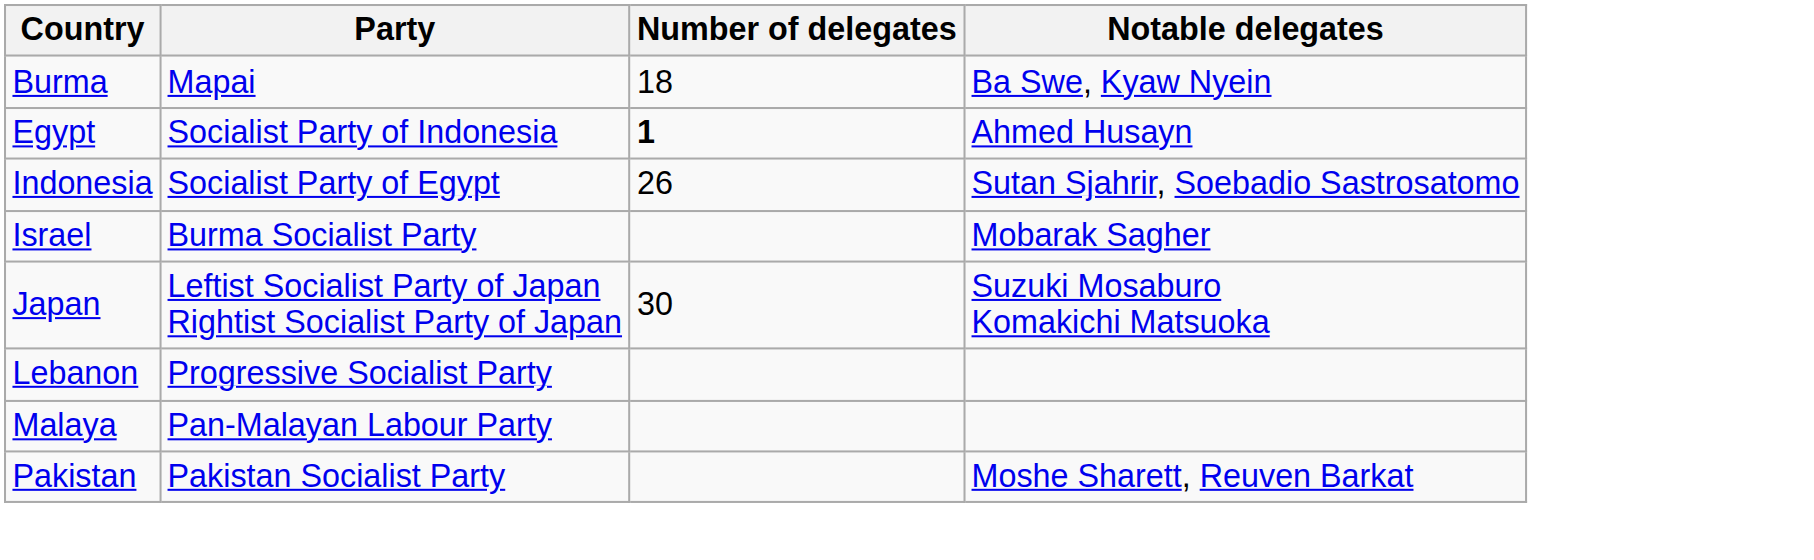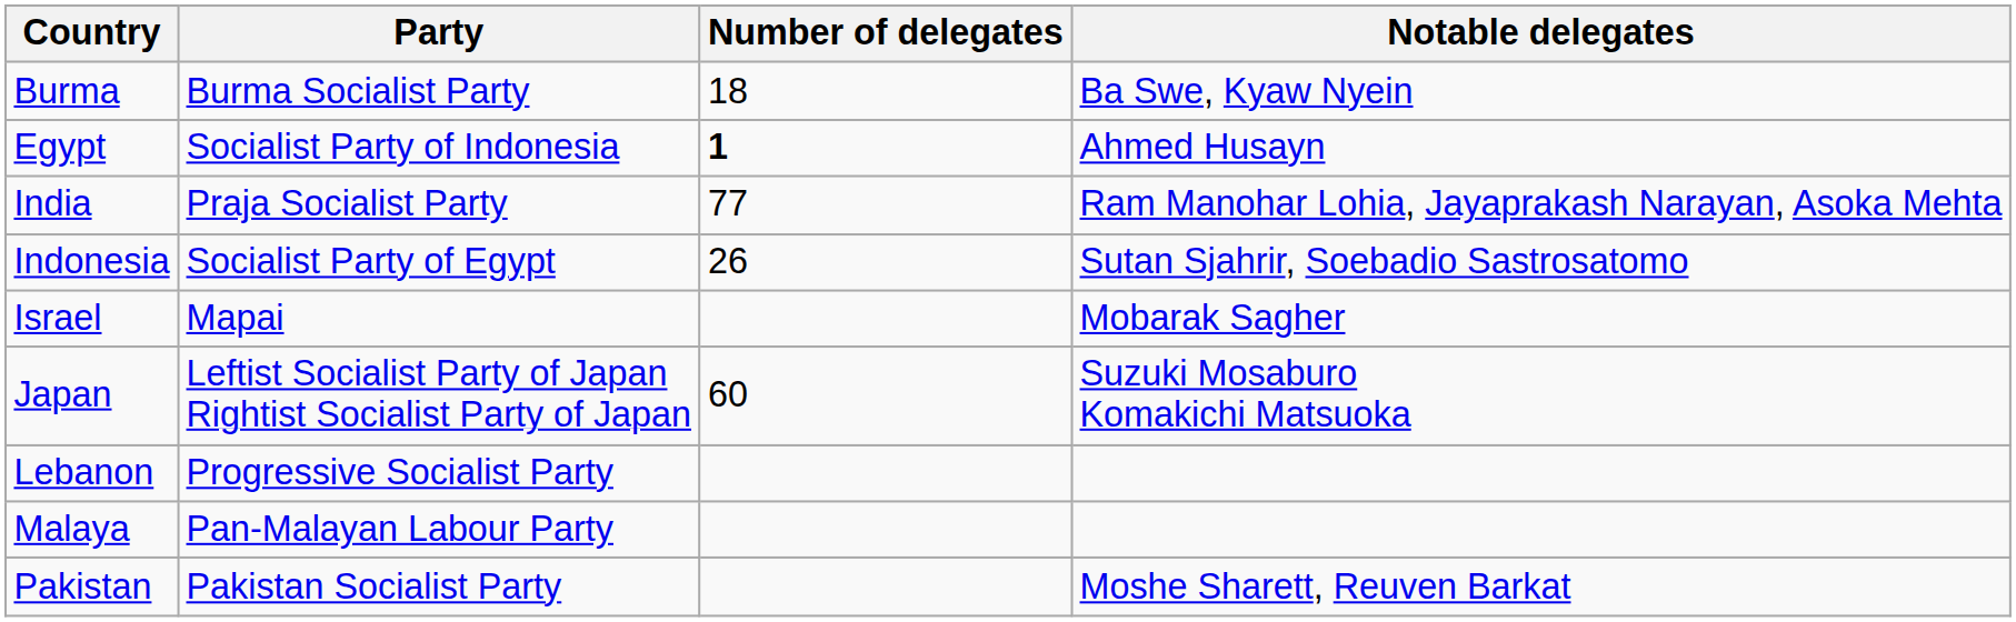Burma | Party: Mapai -> Burma Socialist Party
+ row: India | Praja Socialist Party | 77 | Ram Manohar Lohia, Jayaprakash Narayan, Asoka Mehta
Israel | Party: Burma Socialist Party -> Mapai
Japan | Number of delegates: 30 -> 60
